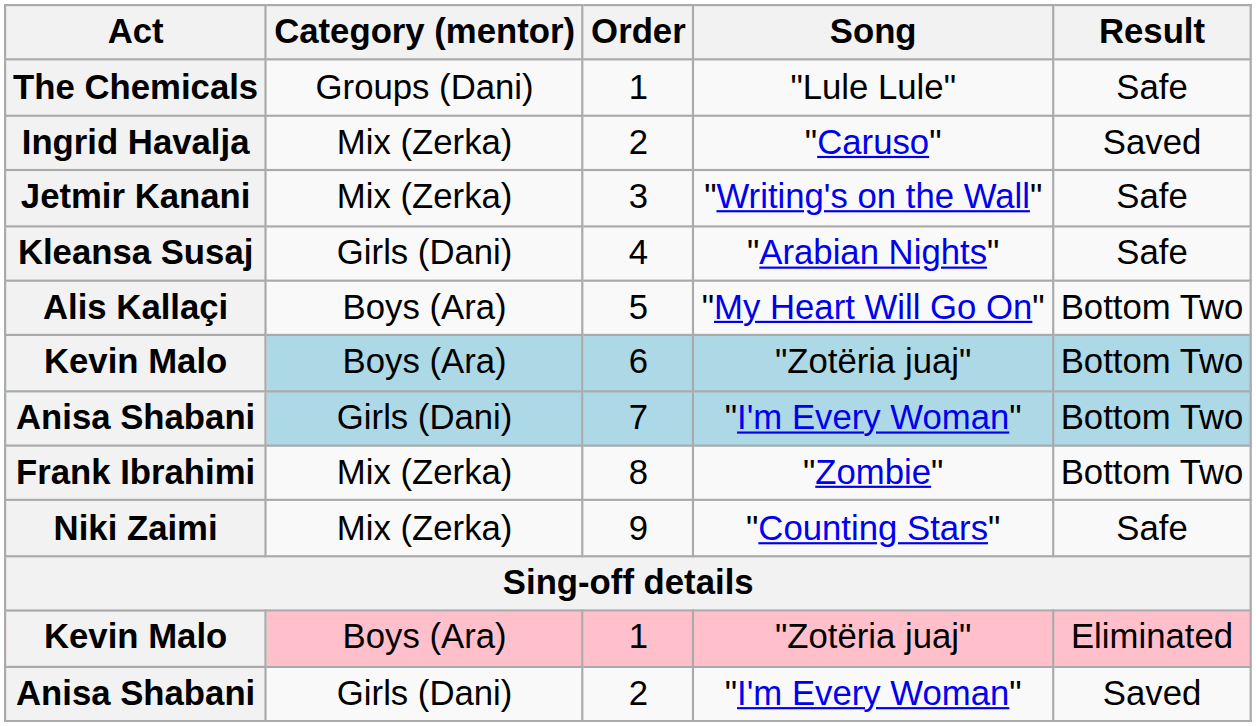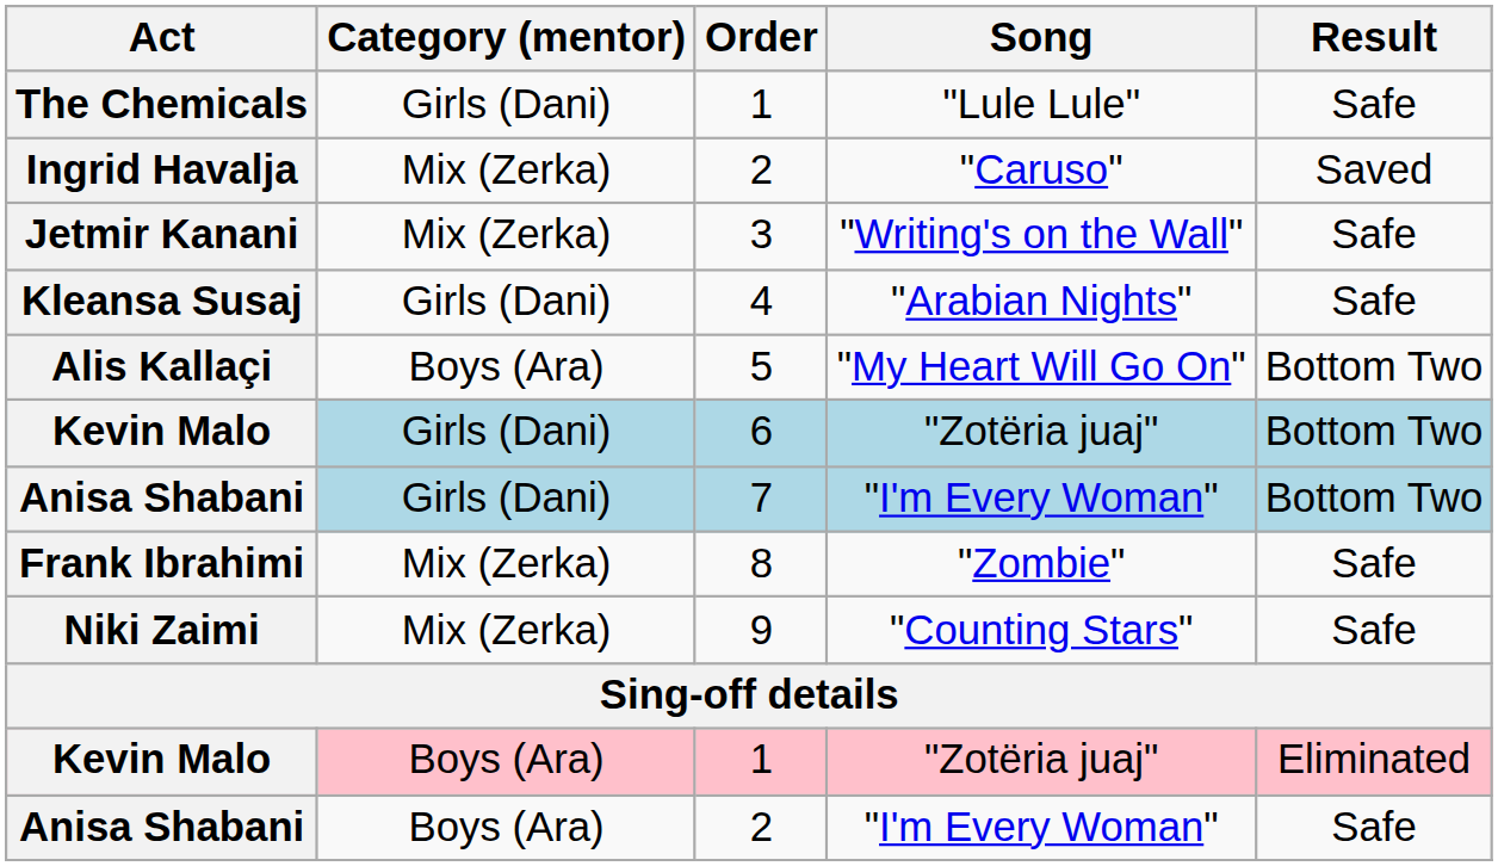The Chemicals | Category (mentor): Groups (Dani) -> Girls (Dani)
Kevin Malo / 6 | Category (mentor): Boys (Ara) -> Girls (Dani)
Frank Ibrahimi | Result: Bottom Two -> Safe
Anisa Shabani / 2 | Category (mentor): Girls (Dani) -> Boys (Ara)
Anisa Shabani / 2 | Result: Saved -> Safe
